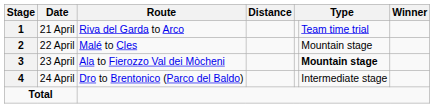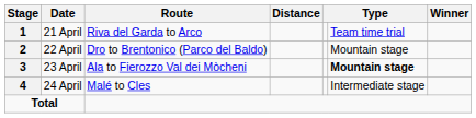22 April | Route: Malé to Cles -> Dro to Brentonico (Parco del Baldo)
24 April | Route: Dro to Brentonico (Parco del Baldo) -> Malé to Cles
